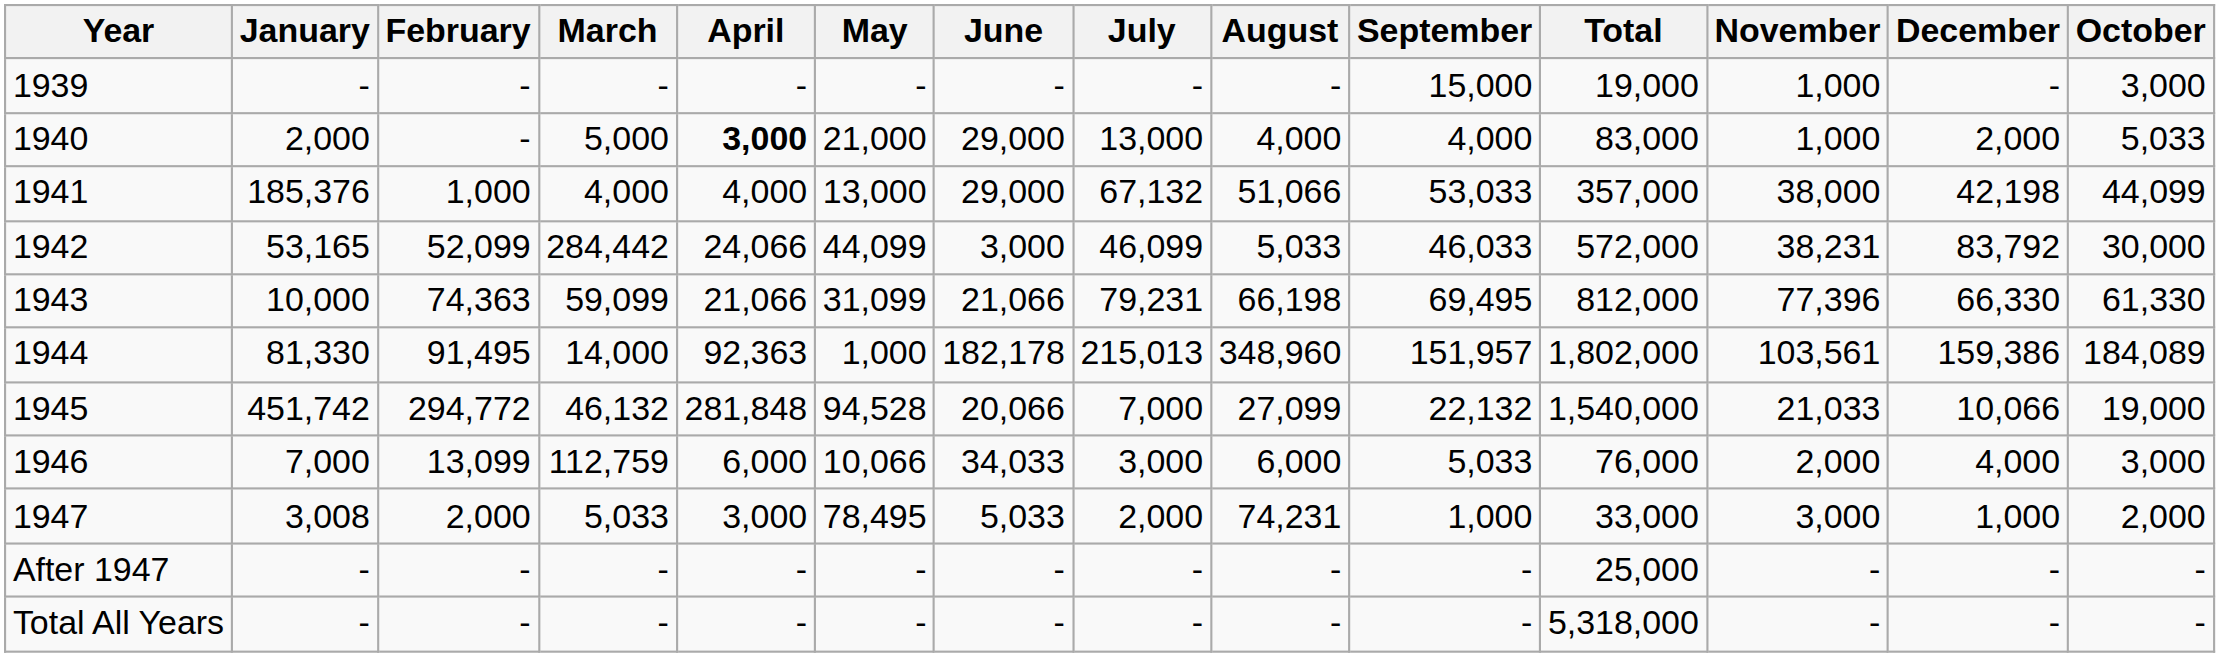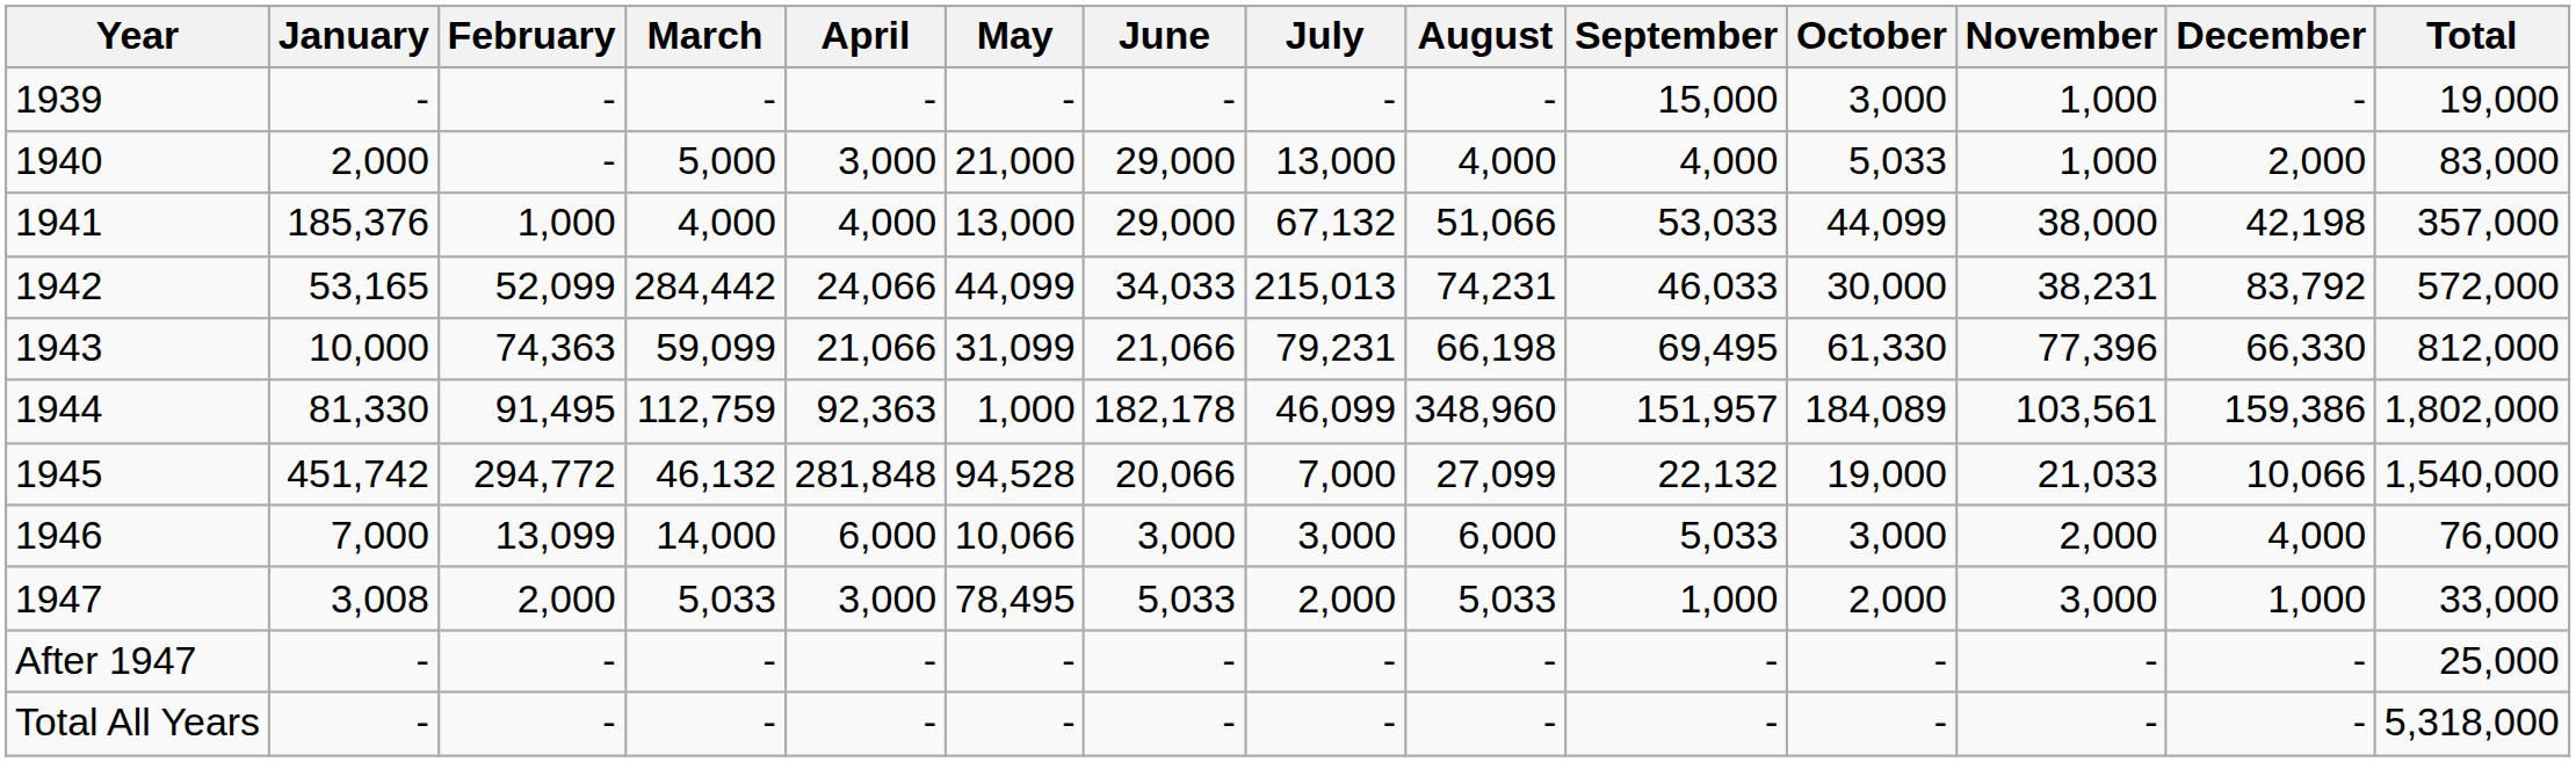columns swapped: October <-> Total
1940 | April: bold -> normal
1942 | June: 3,000 -> 34,033
1942 | July: 46,099 -> 215,013
1942 | August: 5,033 -> 74,231
1944 | March: 14,000 -> 112,759
1944 | July: 215,013 -> 46,099
1946 | March: 112,759 -> 14,000
1946 | June: 34,033 -> 3,000
1947 | August: 74,231 -> 5,033
